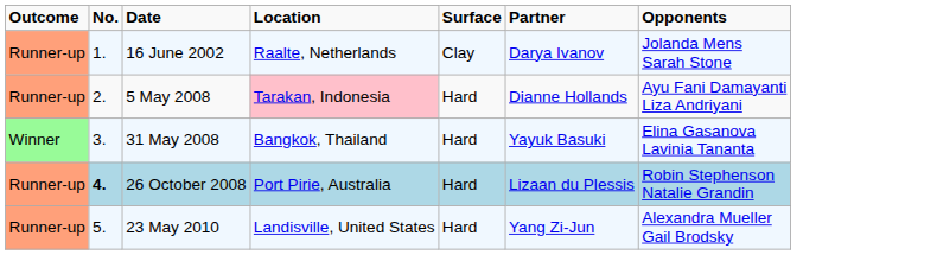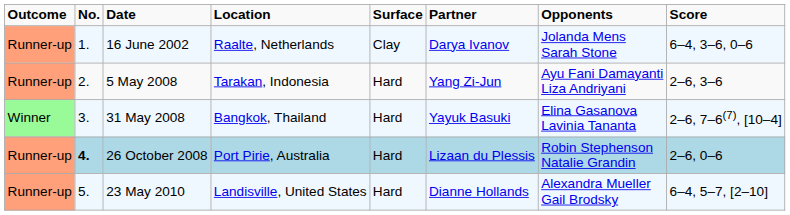+ column: Score | 6–4, 3–6, 0–6 | 2–6, 3–6 | 2–6, 7–6(7), [10–4] | 2–6, 0–6 | 6–4, 5–7, [2–10]
5 May 2008 | Location: pink background -> no background
5 May 2008 | Partner: Dianne Hollands -> Yang Zi-Jun
23 May 2010 | Partner: Yang Zi-Jun -> Dianne Hollands
